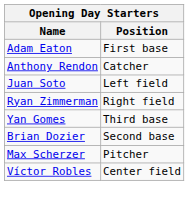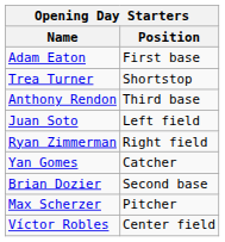+ row: Trea Turner | Shortstop
Anthony Rendon | Position: Catcher -> Third base
Yan Gomes | Position: Third base -> Catcher
